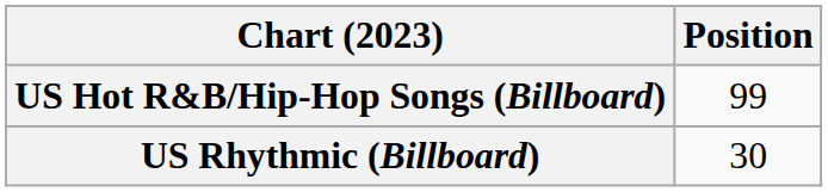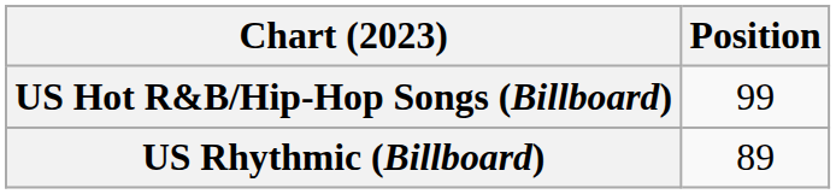US Rhythmic (Billboard) | Position: 30 -> 89
